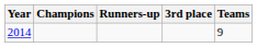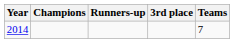2014 | Teams: 9 -> 7
